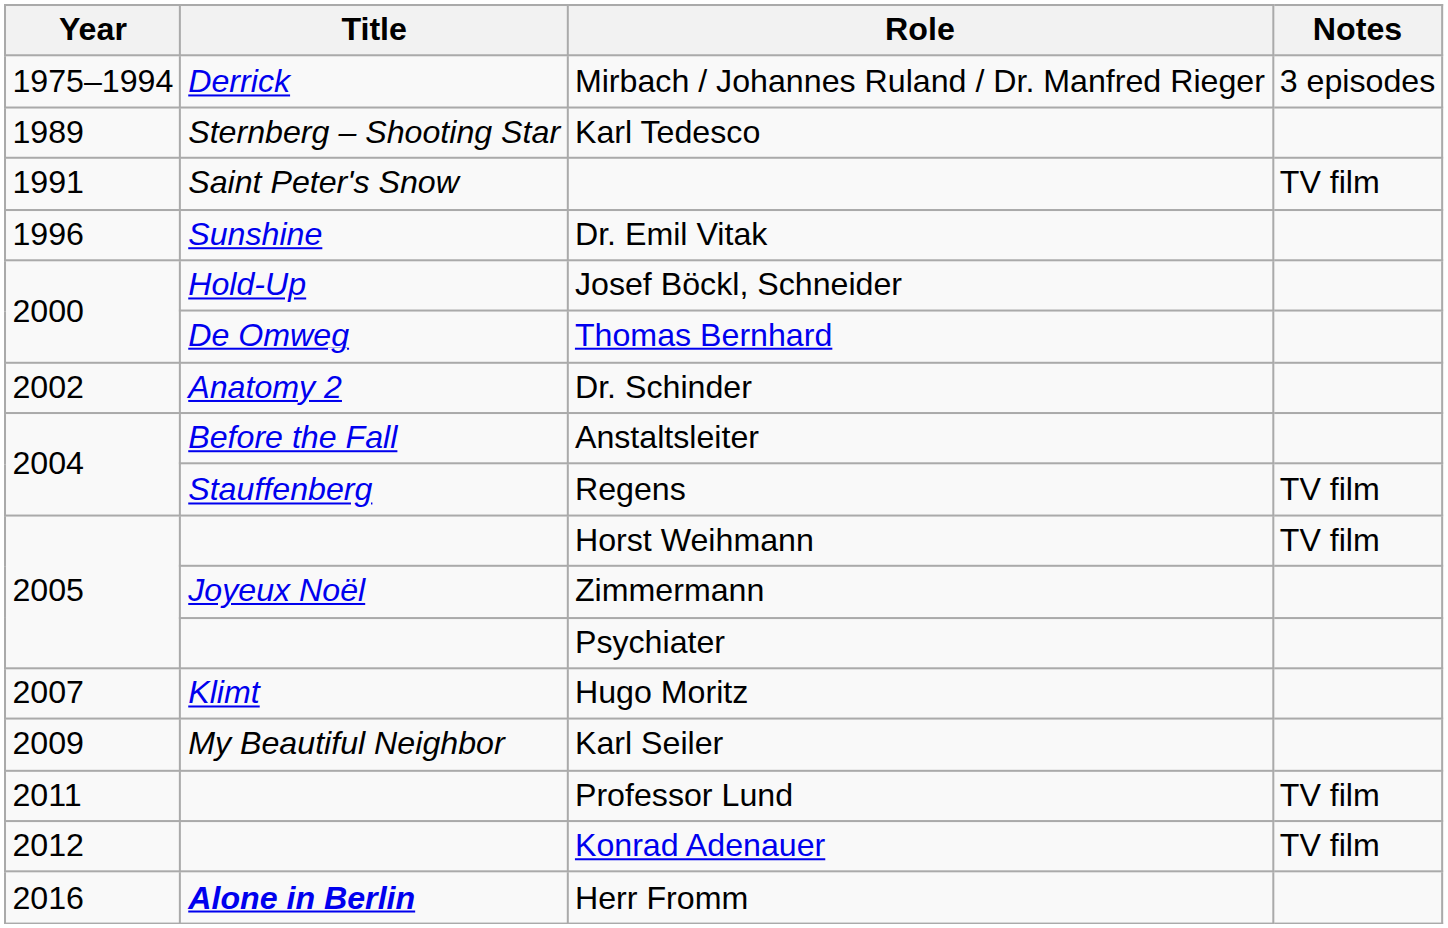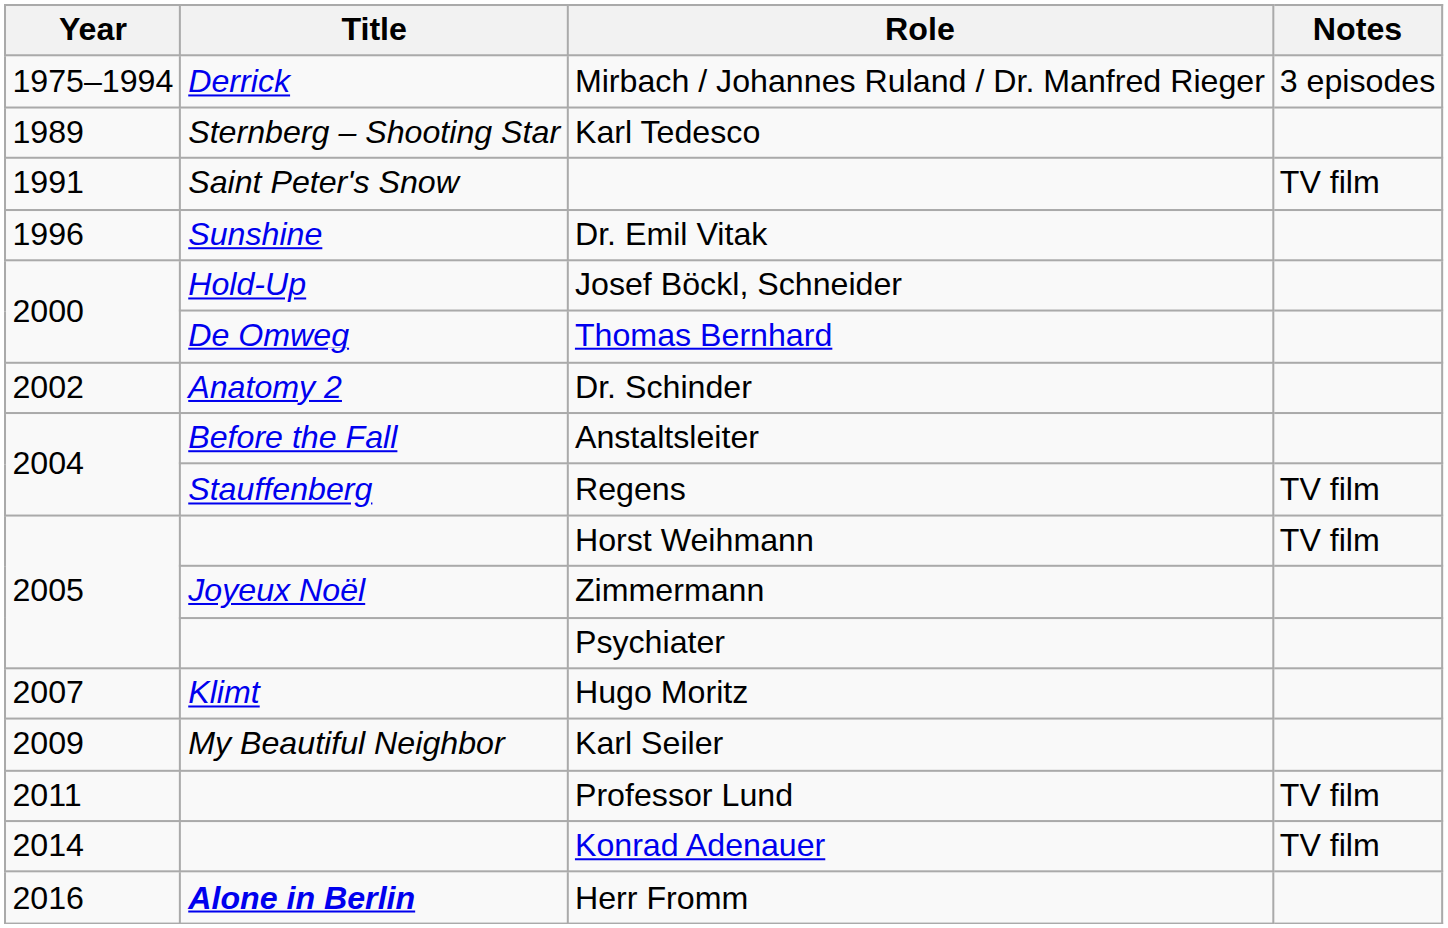Konrad Adenauer | Year: 2012 -> 2014
